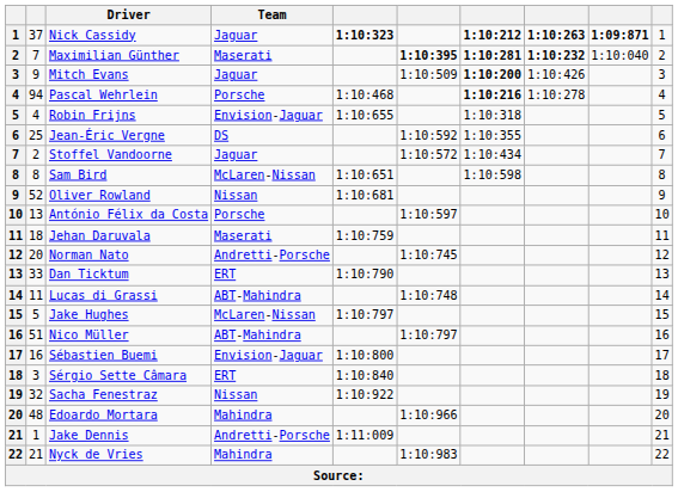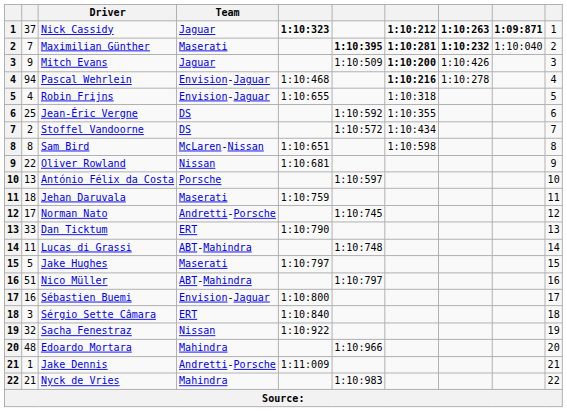Pascal Wehrlein | Team: Porsche -> Envision-Jaguar
Stoffel Vandoorne | Team: Jaguar -> DS
Oliver Rowland | column 2: 52 -> 22
Norman Nato | column 2: 20 -> 17
Jake Hughes | Team: McLaren-Nissan -> Maserati
